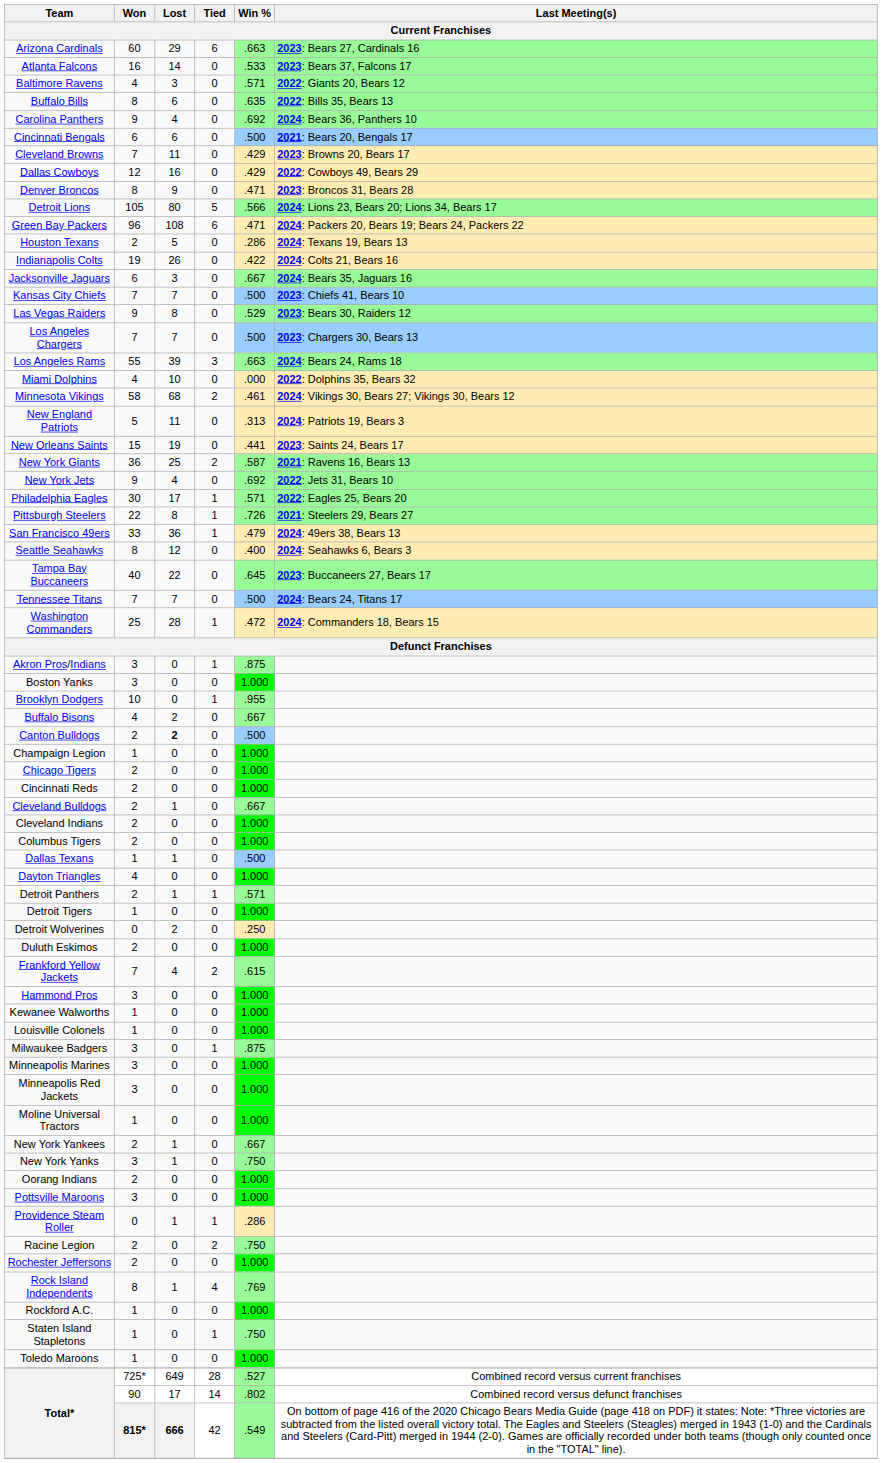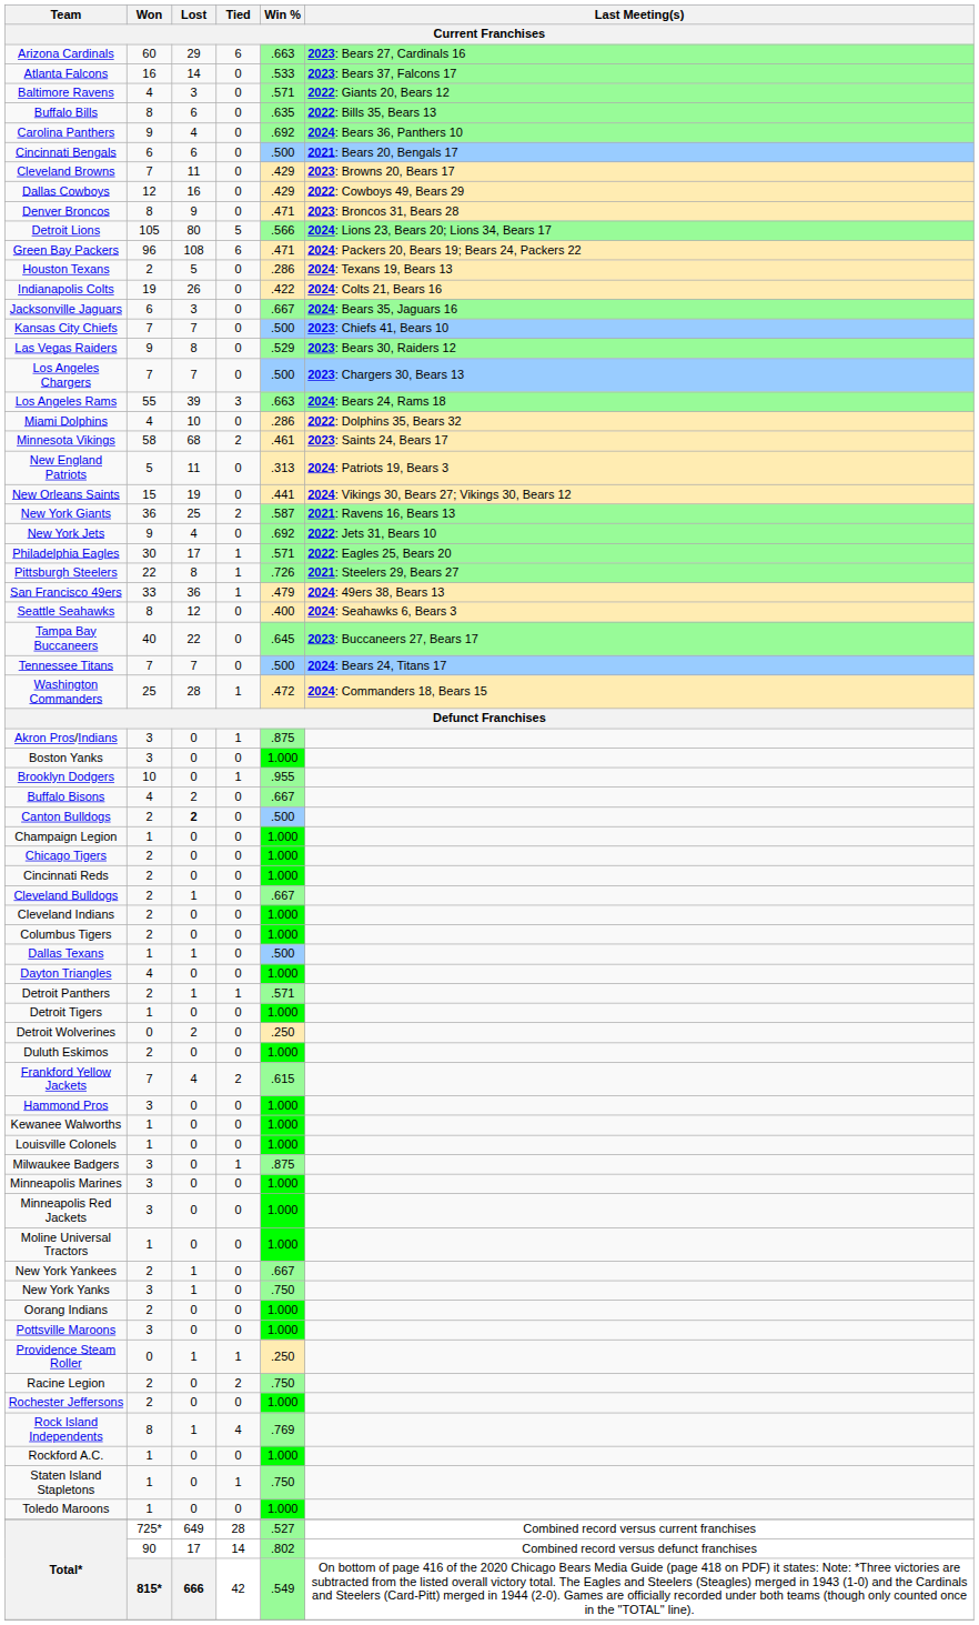Miami Dolphins | Win % / Current Franchises: .000 -> .286
Minnesota Vikings | Last Meeting(s) / Current Franchises: 2024: Vikings 30, Bears 27; Vikings 30, Bears 12 -> 2023: Saints 24, Bears 17
New Orleans Saints | Last Meeting(s) / Current Franchises: 2023: Saints 24, Bears 17 -> 2024: Vikings 30, Bears 27; Vikings 30, Bears 12
Providence Steam Roller | Win % / Current Franchises: .286 -> .250
